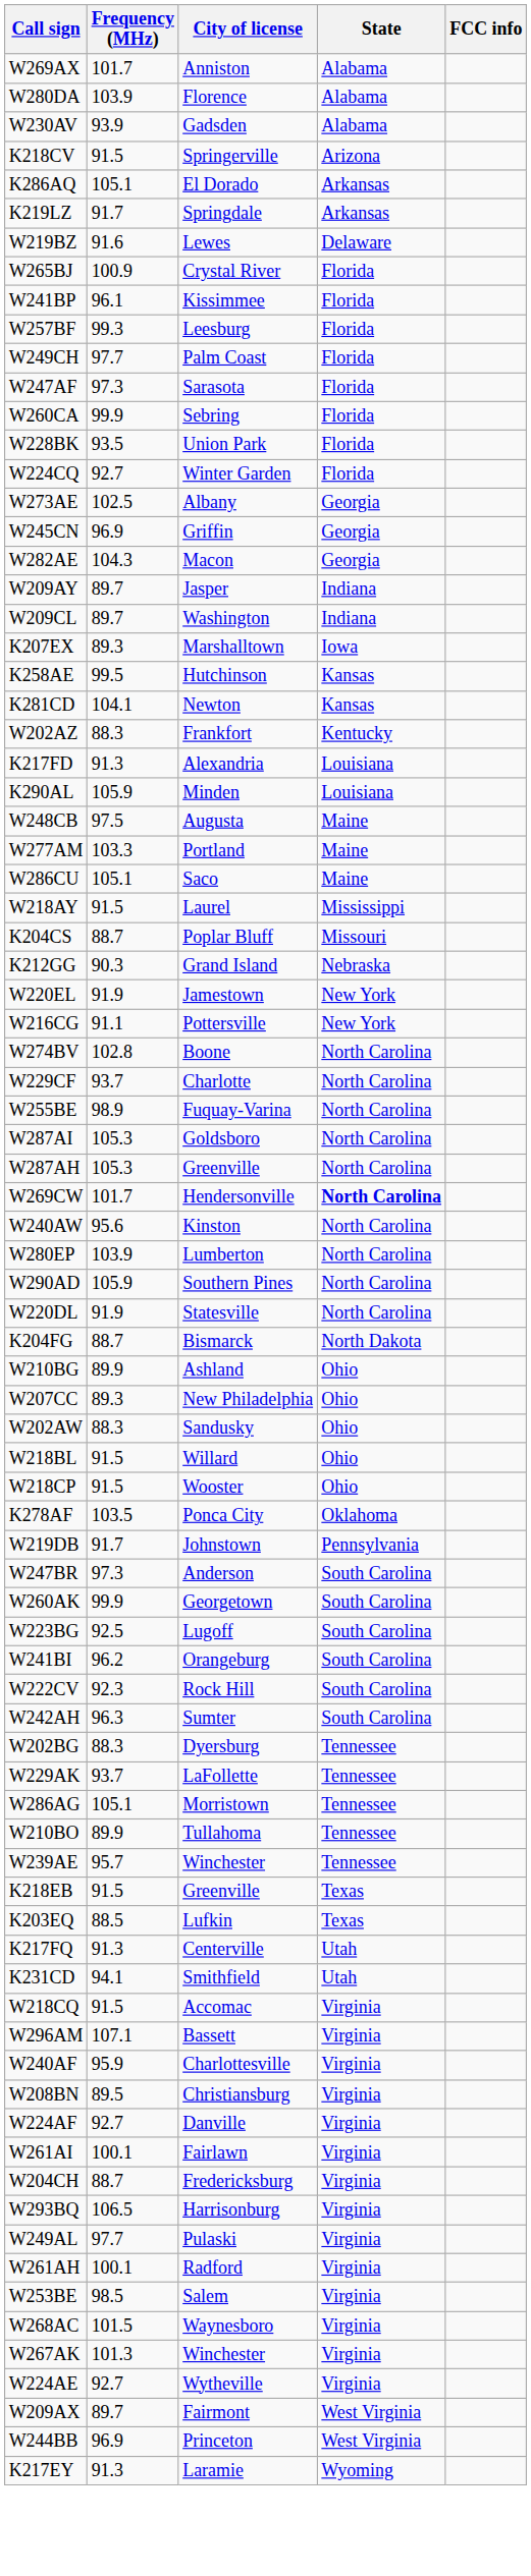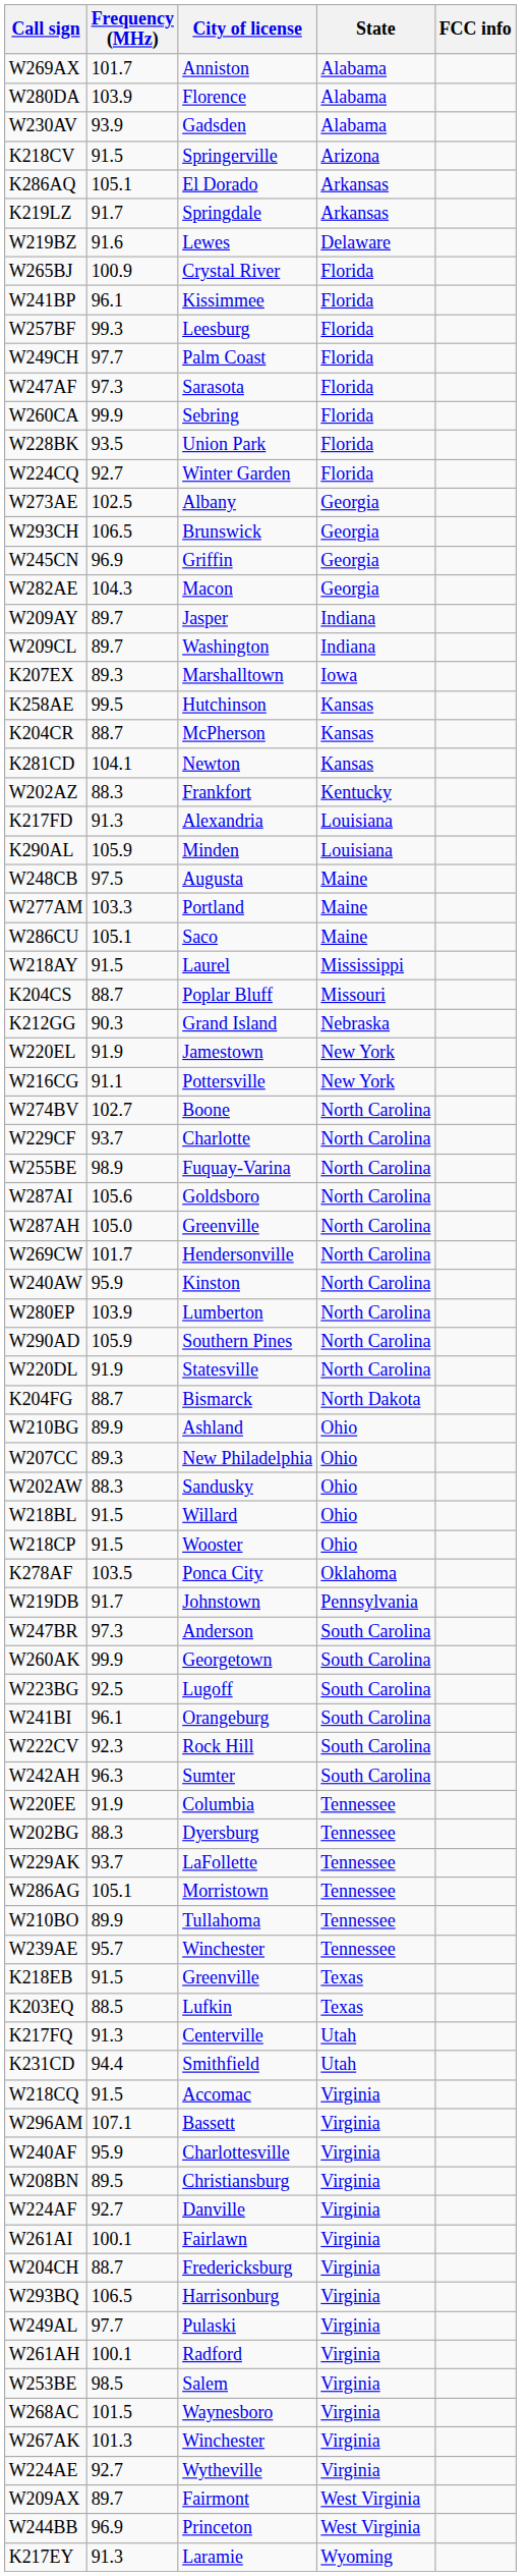+ row: W293CH | 106.5 | Brunswick | Georgia
+ row: K204CR | 88.7 | McPherson | Kansas
W274BV | Frequency (MHz): 102.8 -> 102.7
W287AI | Frequency (MHz): 105.3 -> 105.6
W287AH | Frequency (MHz): 105.3 -> 105.0
W269CW | State: bold -> normal
W240AW | Frequency (MHz): 95.6 -> 95.9
W241BI | Frequency (MHz): 96.2 -> 96.1
+ row: W220EE | 91.9 | Columbia | Tennessee
K231CD | Frequency (MHz): 94.1 -> 94.4
